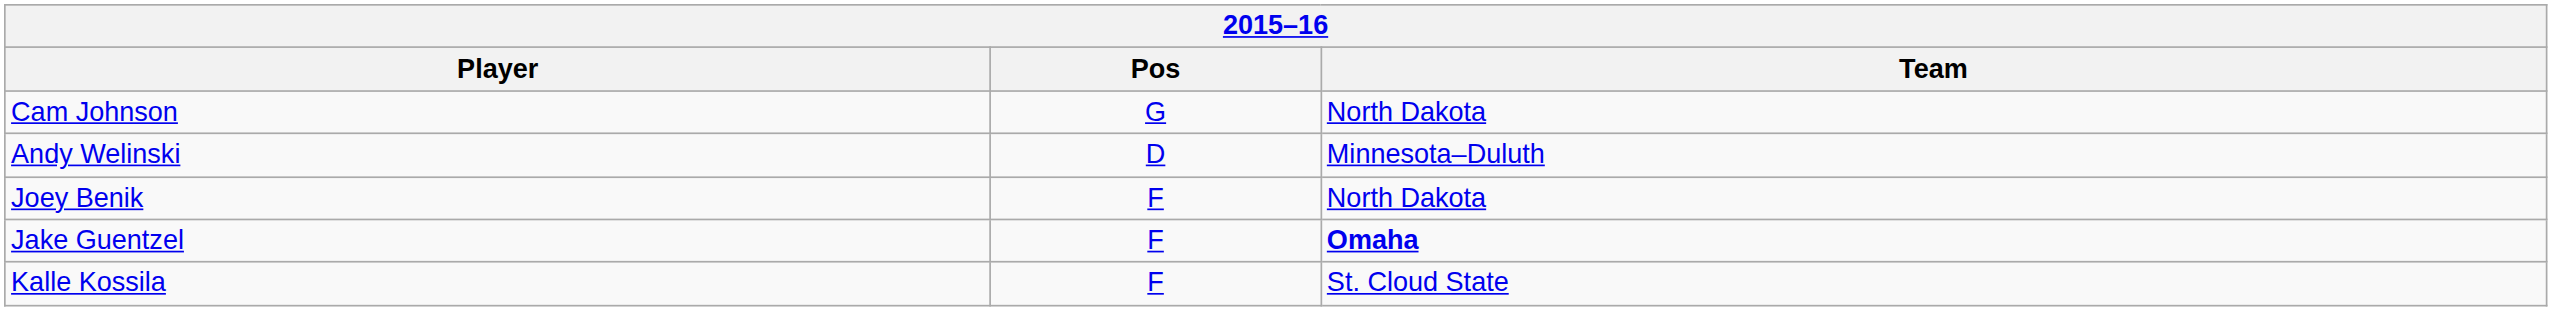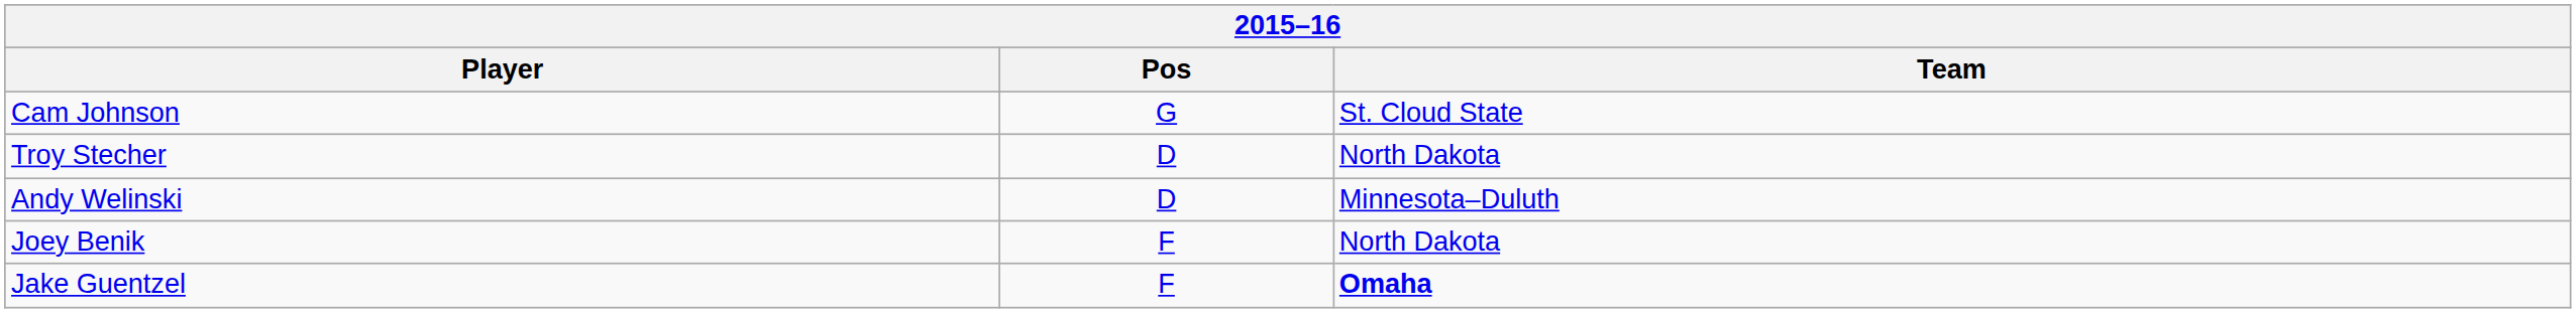Cam Johnson | Team: North Dakota -> St. Cloud State
+ row: Troy Stecher | D | North Dakota
- row: Kalle Kossila | F | St. Cloud State
